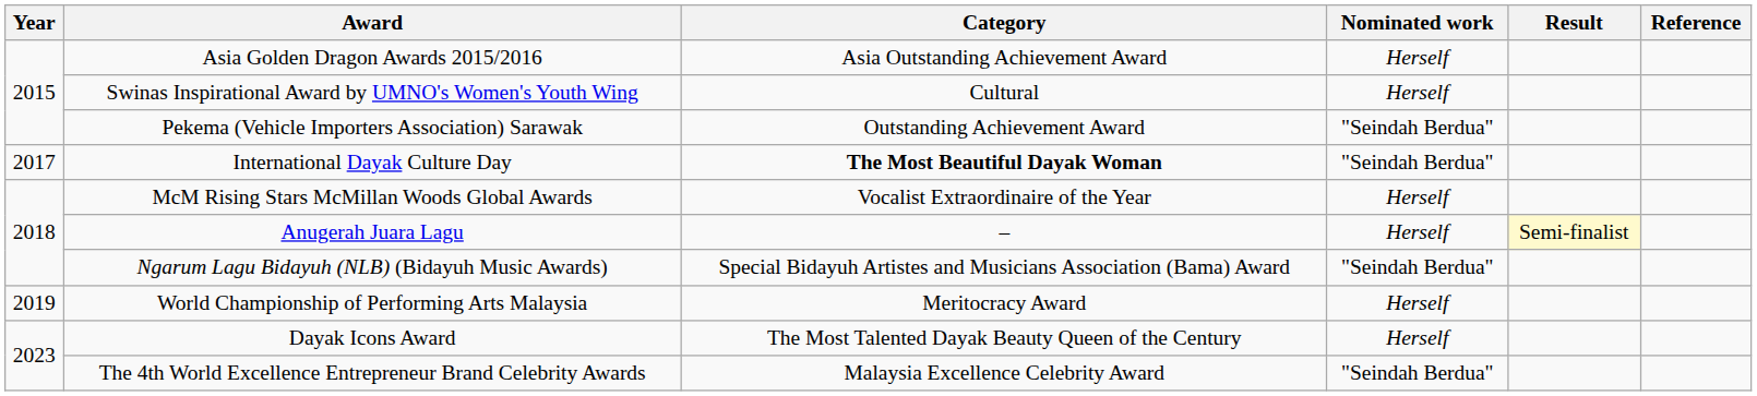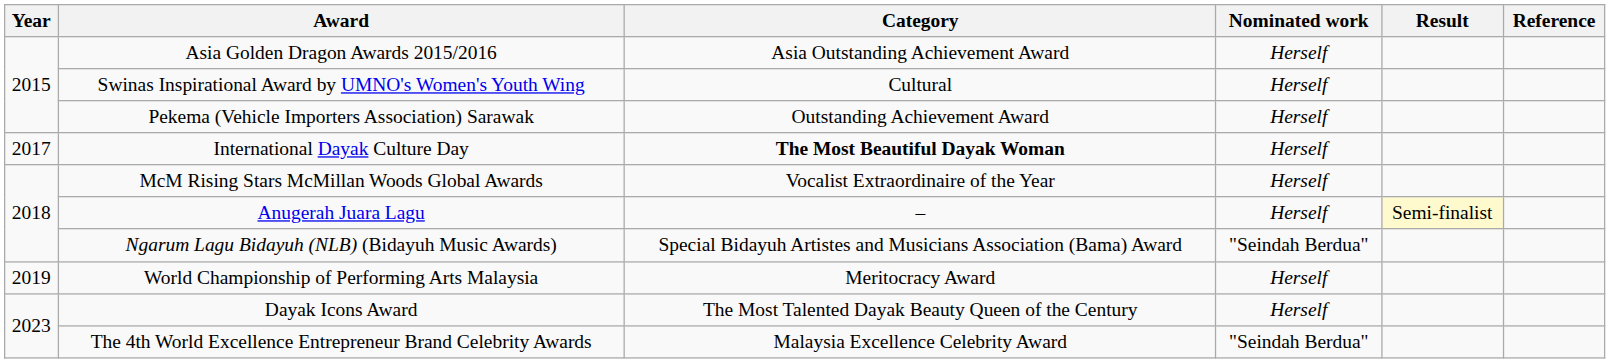Pekema (Vehicle Importers Association) Sarawak | Nominated work: "Seindah Berdua" -> Herself
International Dayak Culture Day | Nominated work: "Seindah Berdua" -> Herself
